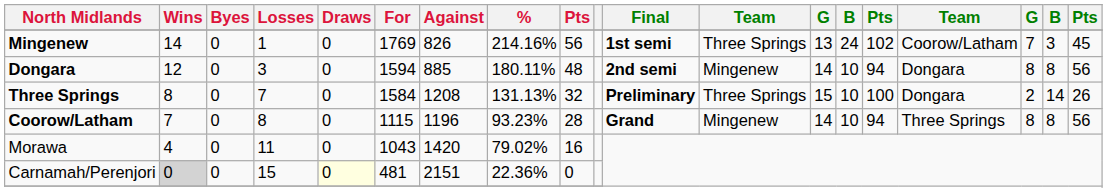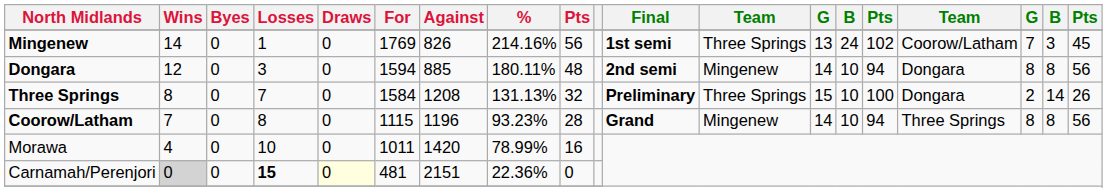Morawa | Losses: 11 -> 10
Morawa | For: 1043 -> 1011
Morawa | %: 79.02% -> 78.99%
Carnamah/Perenjori | Losses: normal -> bold
